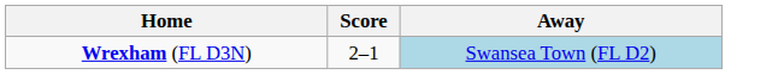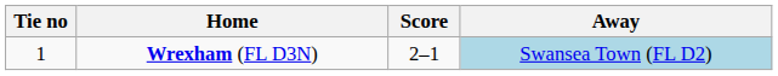+ column: Tie no | 1
